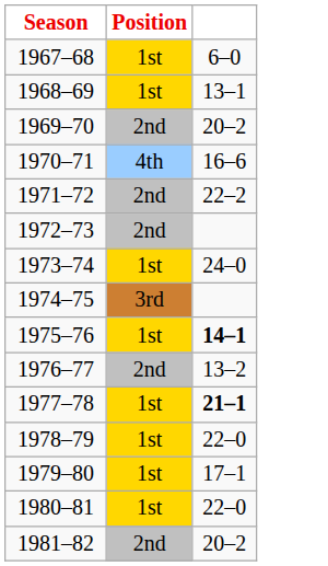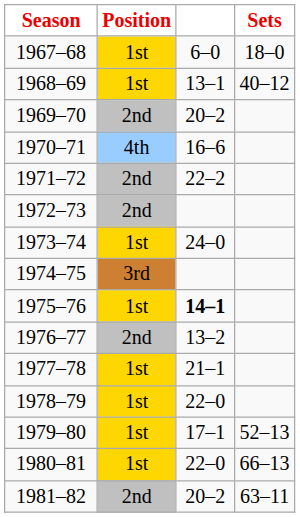+ column: Sets | 18–0 | 40–12 | 52–13 | 66–13 | 63–11
1977–78 | column 3: bold -> normal
